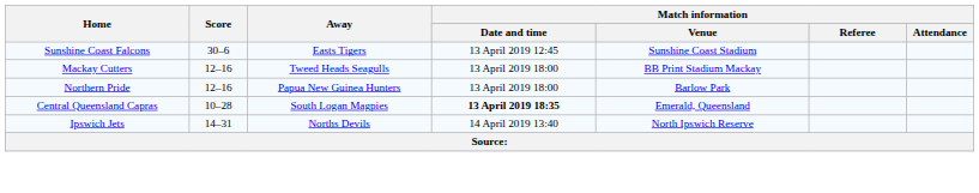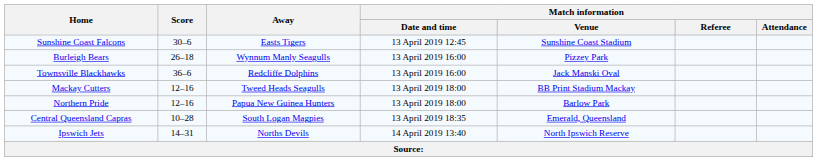+ row: Burleigh Bears | 26–18 | Wynnum Manly Seagulls | 13 April 2019 16:00 | Pizzey Park
+ row: Townsville Blackhawks | 36–6 | Redcliffe Dolphins | 13 April 2019 16:00 | Jack Manski Oval
Central Queensland Capras | Match information / Date and time: bold -> normal
